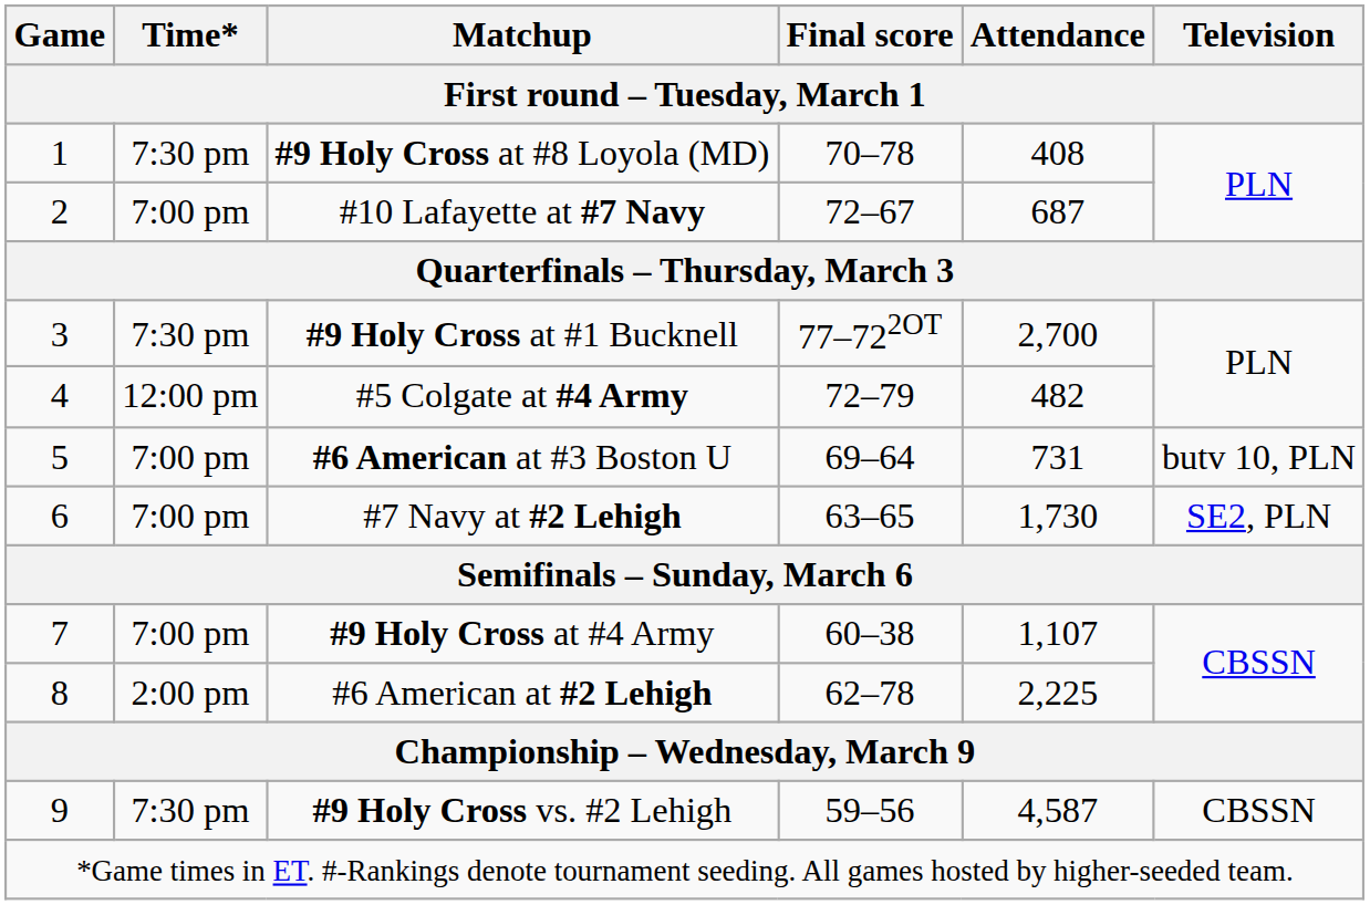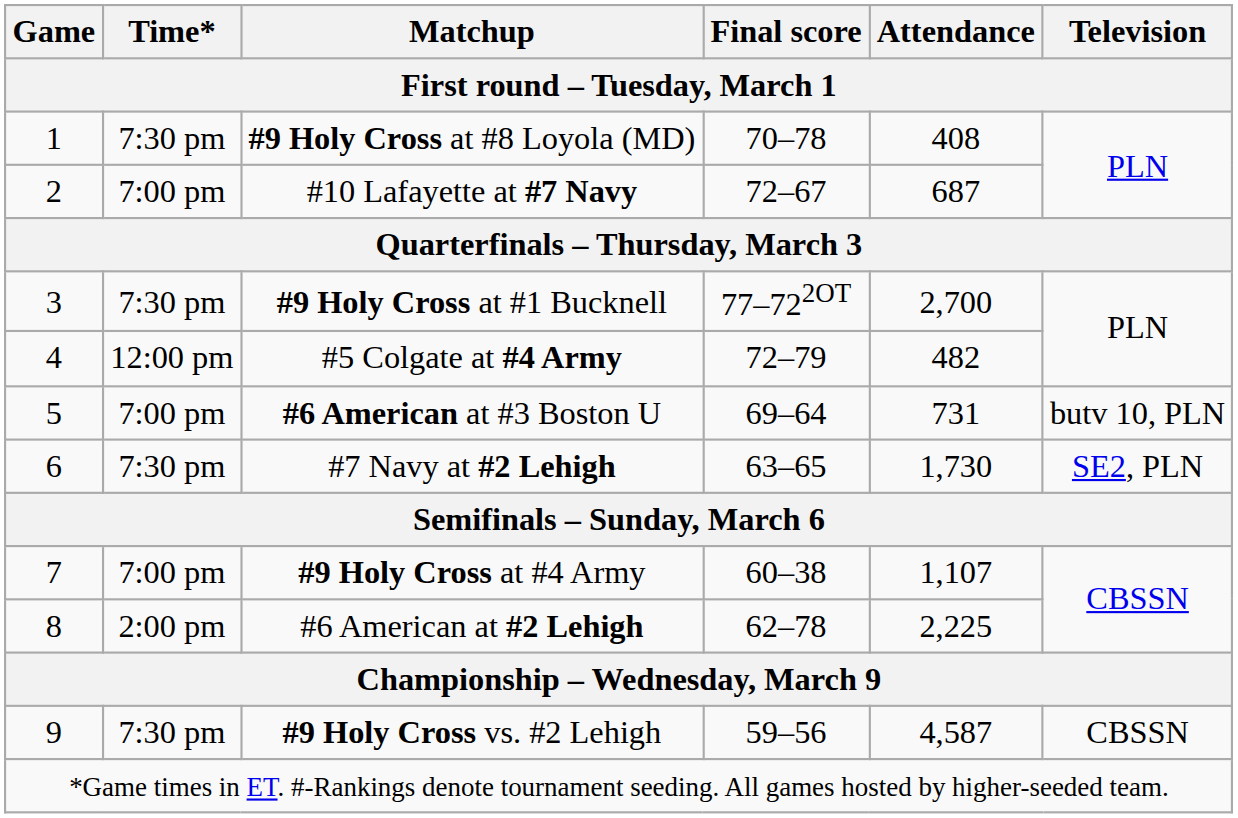#7 Navy at #2 Lehigh | Time*: 7:00 pm -> 7:30 pm
